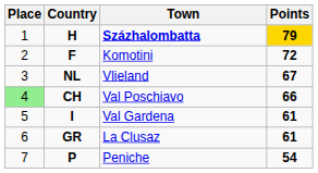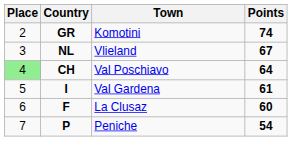- row: 1 | H | Százhalombatta | 79
Komotini | Country: F -> GR
Komotini | Points: 72 -> 74
Val Poschiavo | Points: 66 -> 64
La Clusaz | Country: GR -> F
La Clusaz | Points: 61 -> 60
